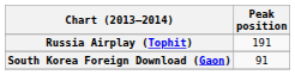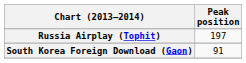Russia Airplay (Tophit) | Peak position: 191 -> 197
